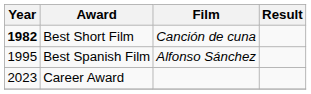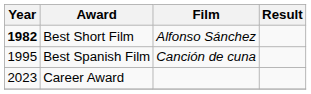Best Short Film | Film: Canción de cuna -> Alfonso Sánchez
Best Spanish Film | Film: Alfonso Sánchez -> Canción de cuna
